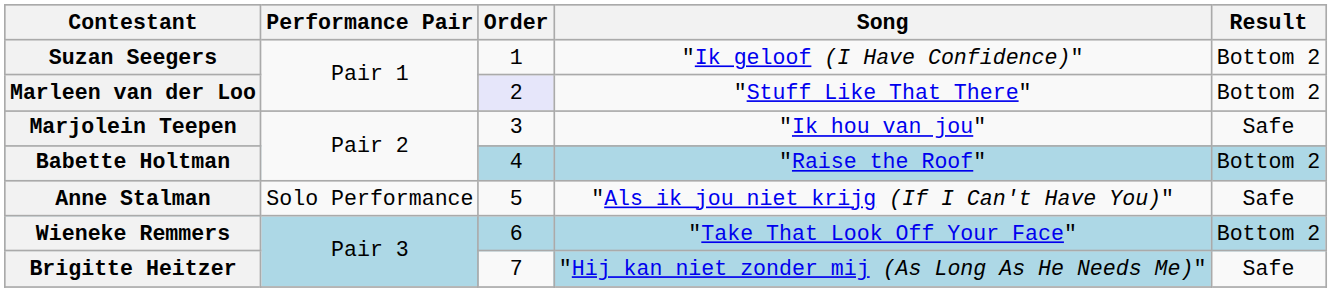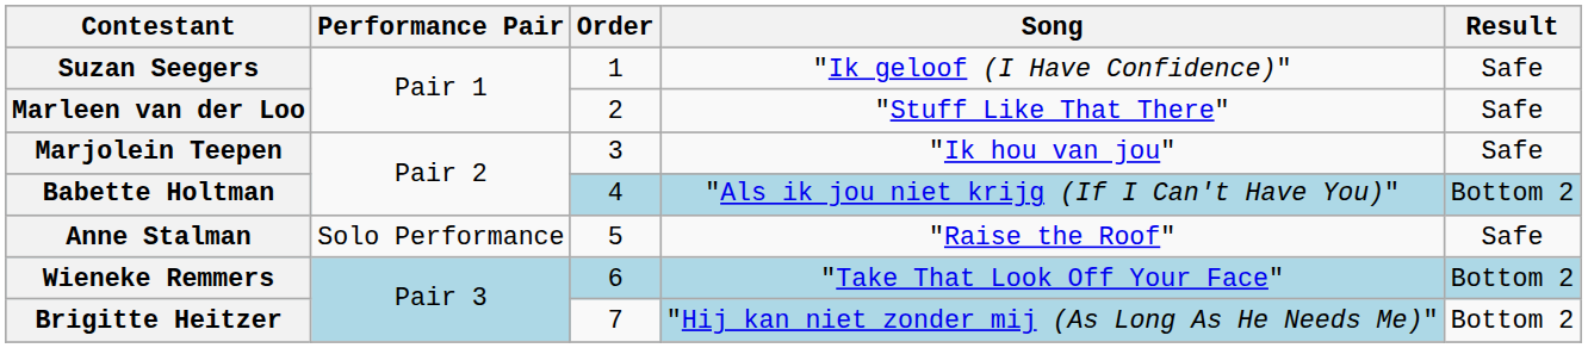Suzan Seegers | Result: Bottom 2 -> Safe
Marleen van der Loo | Order: lavender background -> no background
Marleen van der Loo | Result: Bottom 2 -> Safe
Babette Holtman | Song: "Raise the Roof" -> "Als ik jou niet krijg (If I Can't Have You)"
Anne Stalman | Song: "Als ik jou niet krijg (If I Can't Have You)" -> "Raise the Roof"
Brigitte Heitzer | Result: Safe -> Bottom 2
